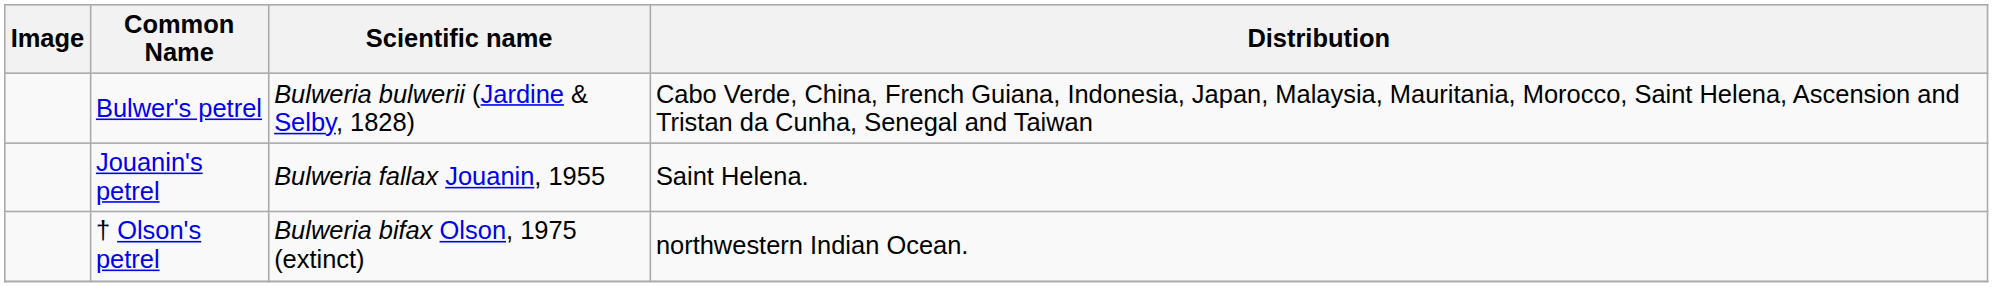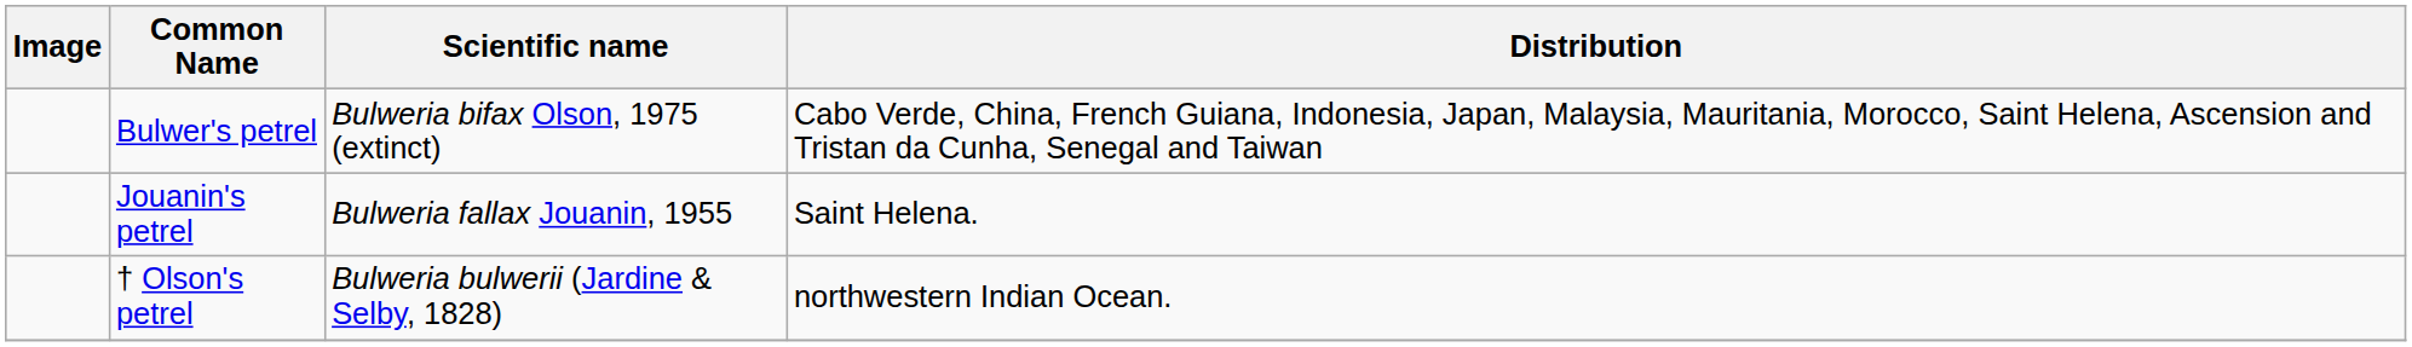Bulwer's petrel | Scientific name: Bulweria bulwerii (Jardine & Selby, 1828) -> Bulweria bifax Olson, 1975 (extinct)
† Olson's petrel | Scientific name: Bulweria bifax Olson, 1975 (extinct) -> Bulweria bulwerii (Jardine & Selby, 1828)
